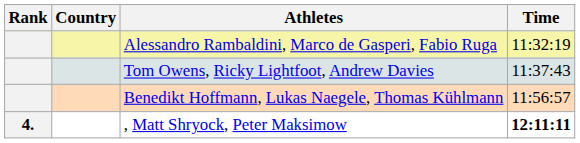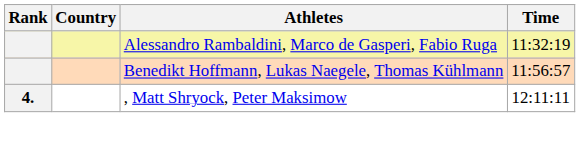- row: Tom Owens, Ricky Lightfoot, Andrew Davies | 11:37:43
, Matt Shryock, Peter Maksimow | Time: bold -> normal
